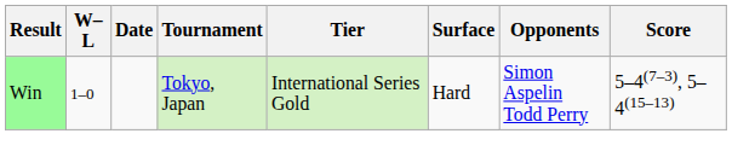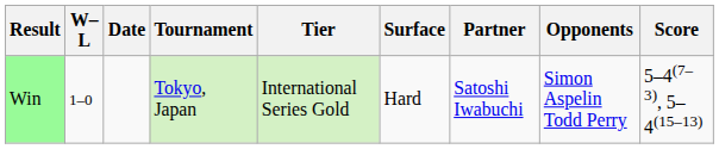+ column: Partner | Satoshi Iwabuchi
